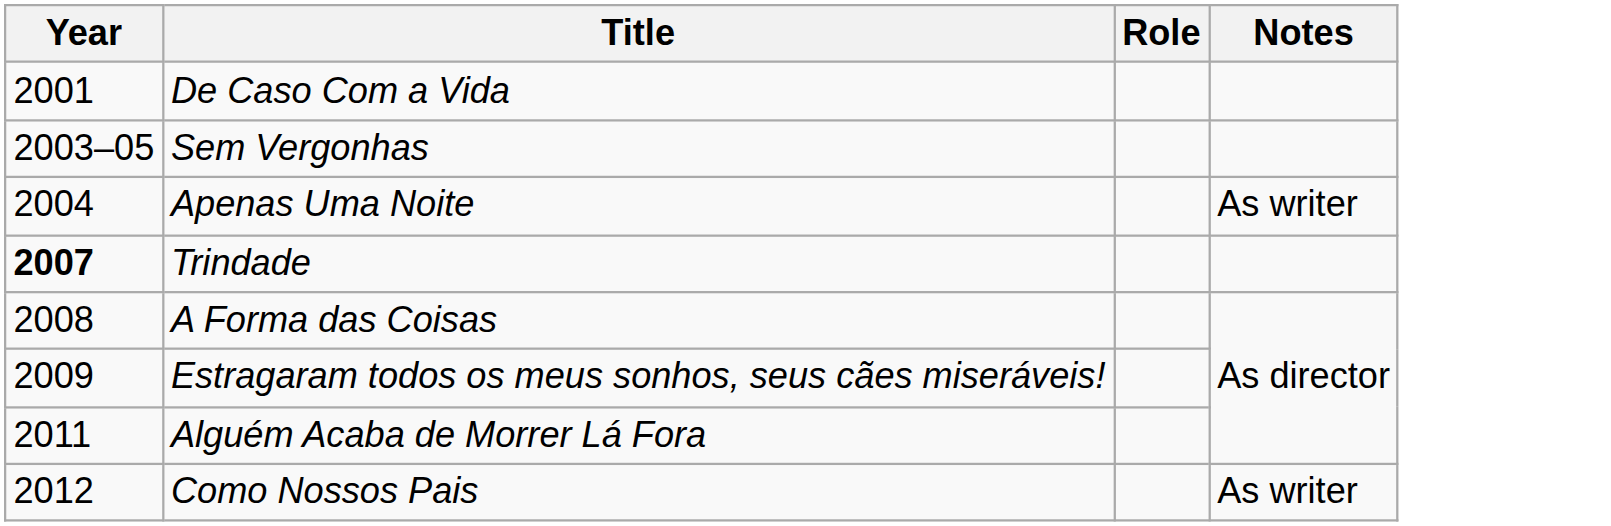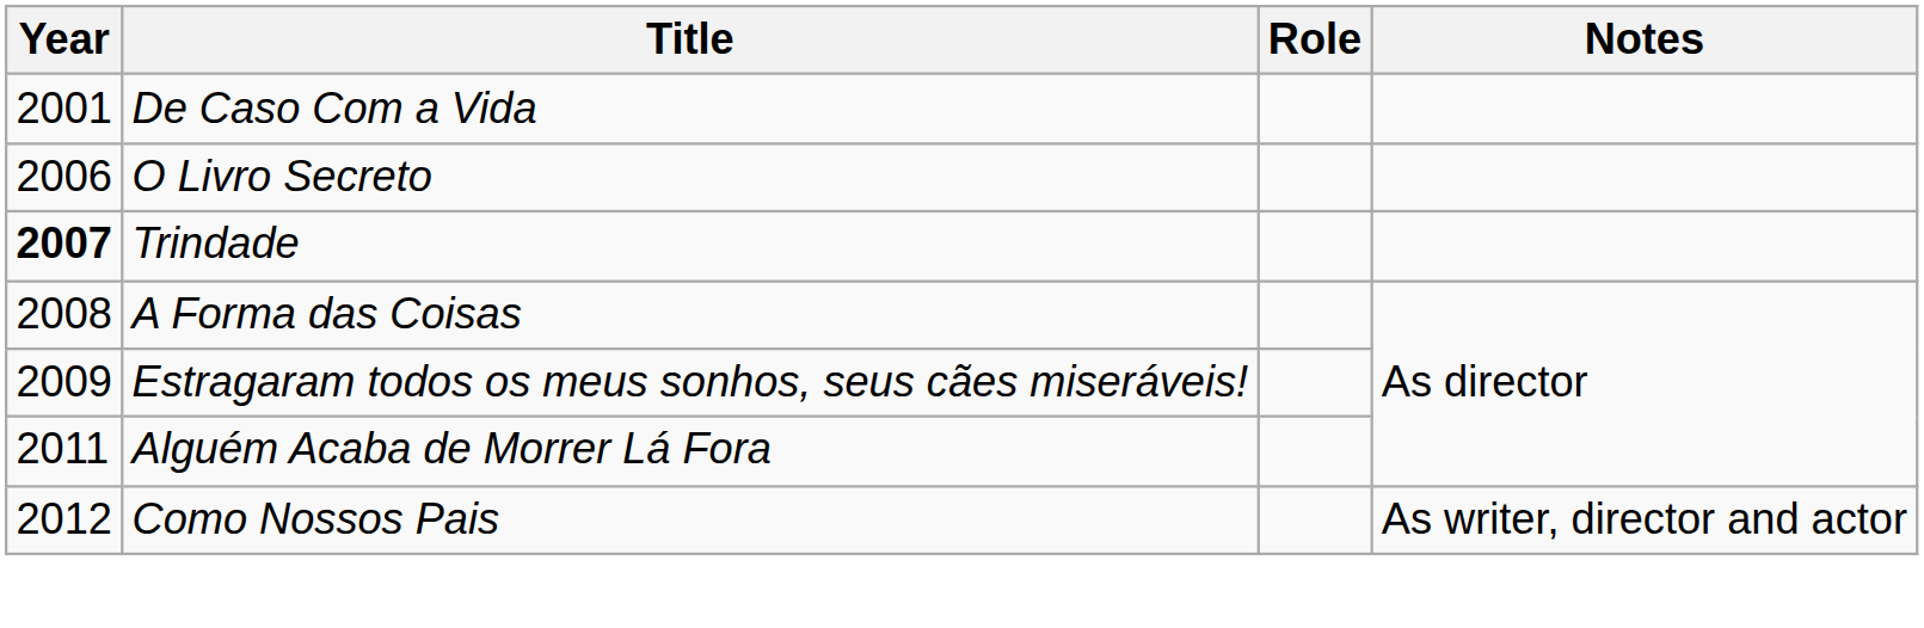- row: 2003–05 | Sem Vergonhas
- row: 2004 | Apenas Uma Noite | As writer
+ row: 2006 | O Livro Secreto
Como Nossos Pais | Notes: As writer -> As writer, director and actor
